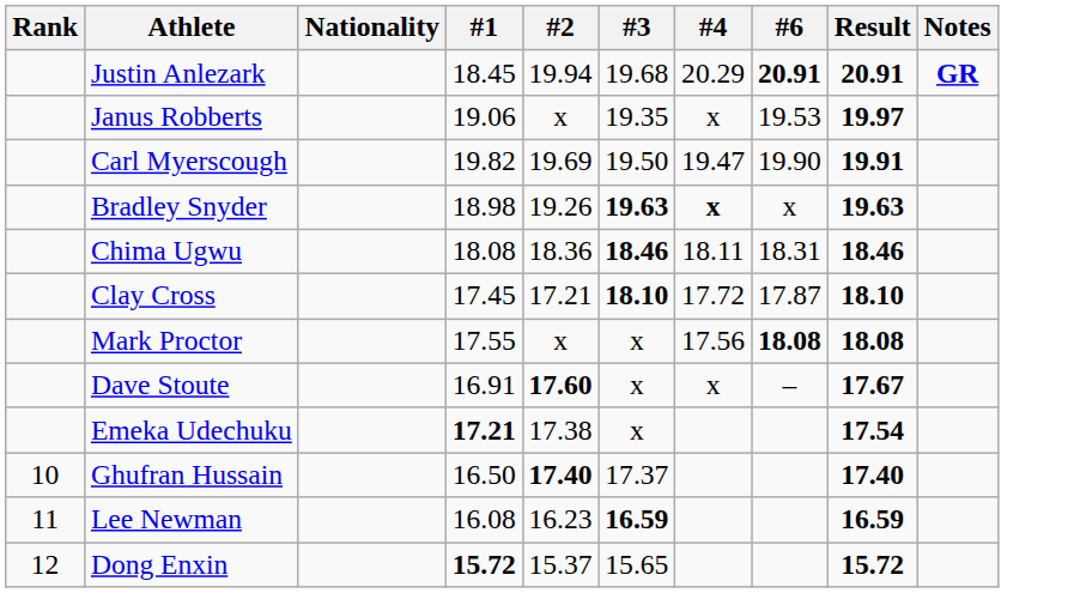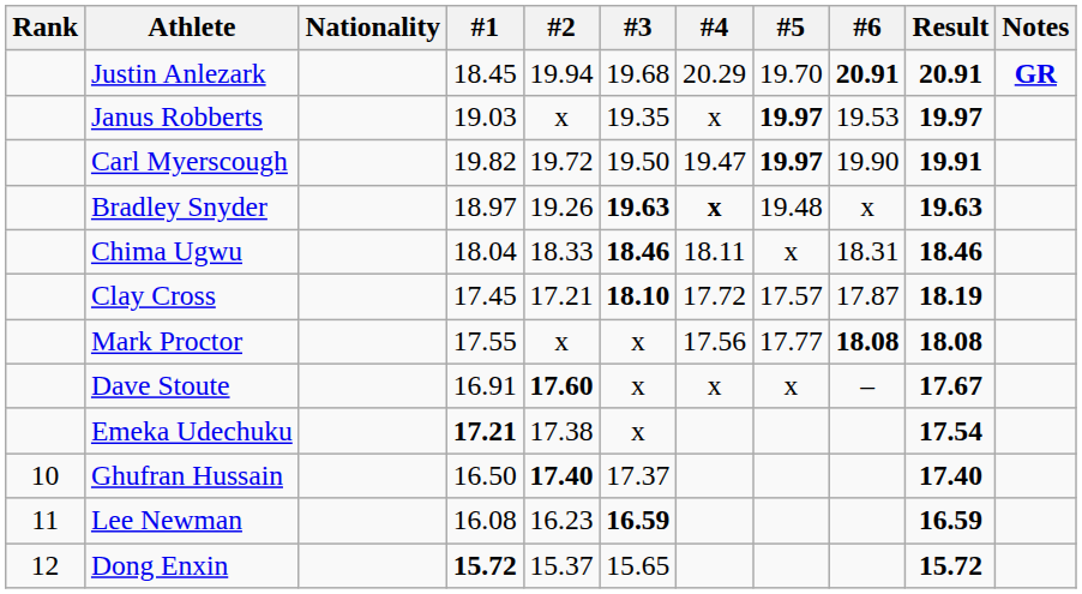+ column: #5 | 19.70 | 19.97 | 19.97 | 19.48 | x | 17.57 | 17.77 | x
Janus Robberts | #1: 19.06 -> 19.03
Carl Myerscough | #2: 19.69 -> 19.72
Bradley Snyder | #1: 18.98 -> 18.97
Chima Ugwu | #1: 18.08 -> 18.04
Chima Ugwu | #2: 18.36 -> 18.33
Clay Cross | Result: 18.10 -> 18.19
